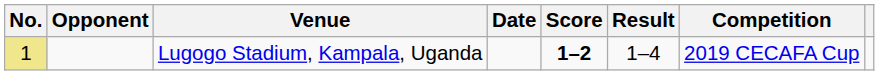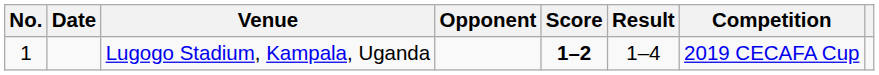columns swapped: Date <-> Opponent
Lugogo Stadium, Kampala, Uganda | No.: khaki background -> no background
